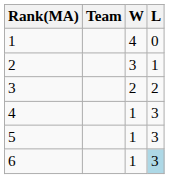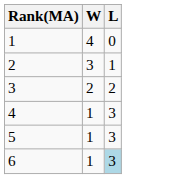- column: Team
